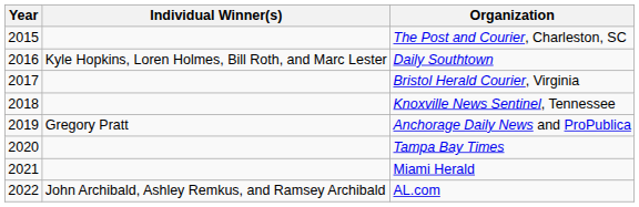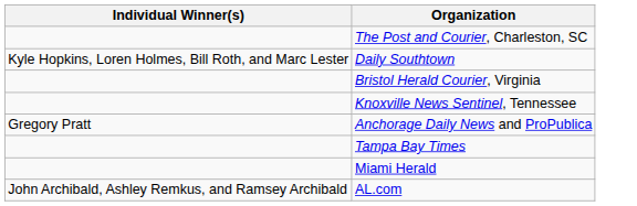- column: Year | 2015 | 2016 | 2017 | 2018 | 2019 | 2020 | 2021 | 2022
